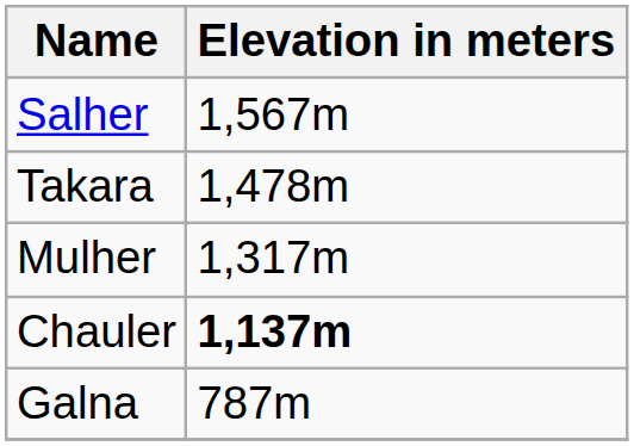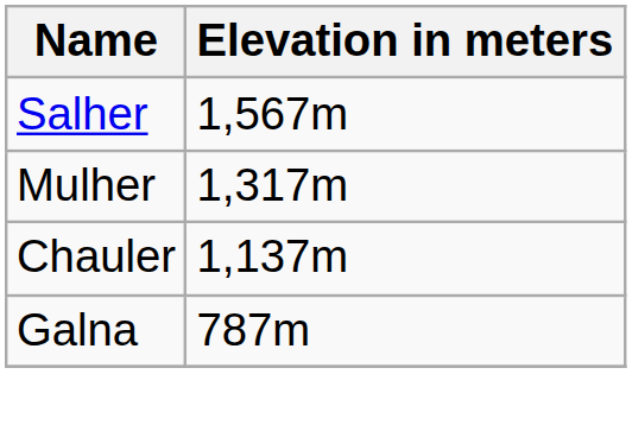- row: Takara | 1,478m
Chauler | Elevation in meters: bold -> normal
